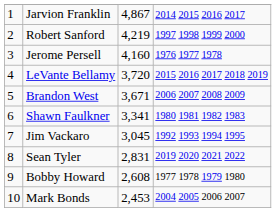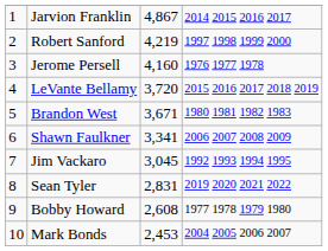Brandon West | column 4: 2006 2007 2008 2009 -> 1980 1981 1982 1983
Shawn Faulkner | column 4: 1980 1981 1982 1983 -> 2006 2007 2008 2009
